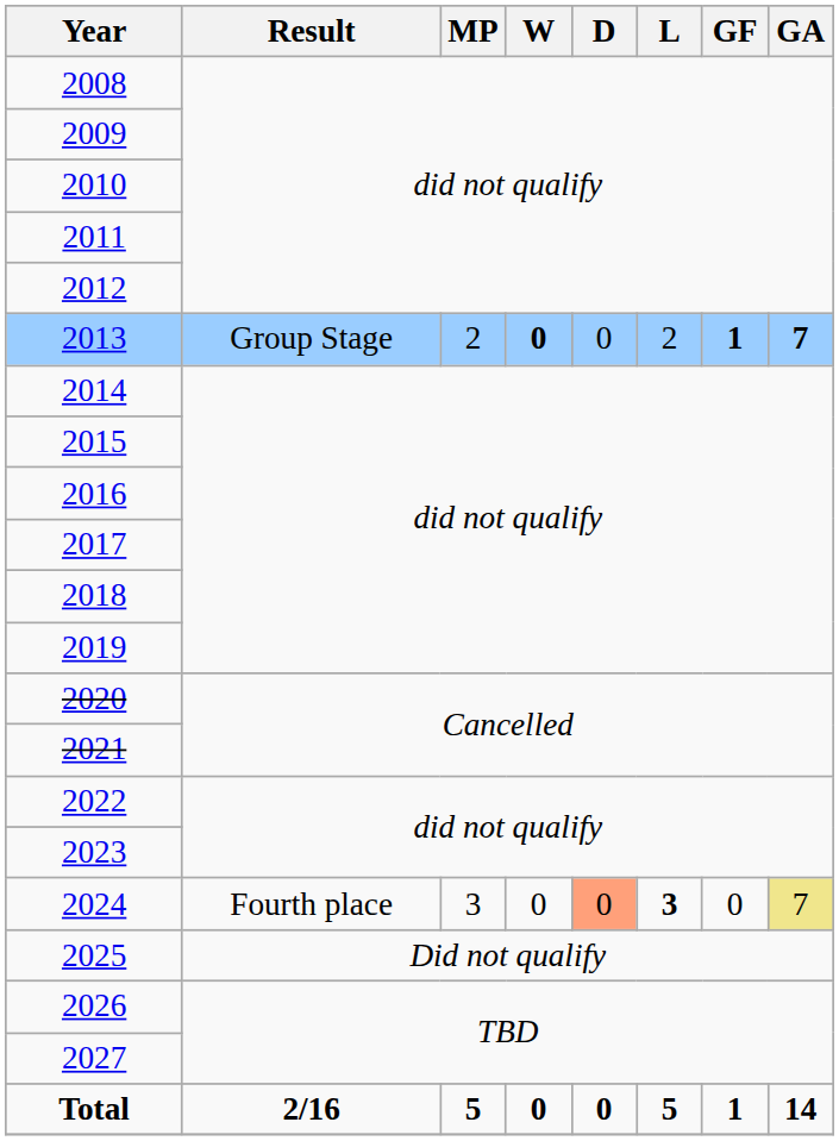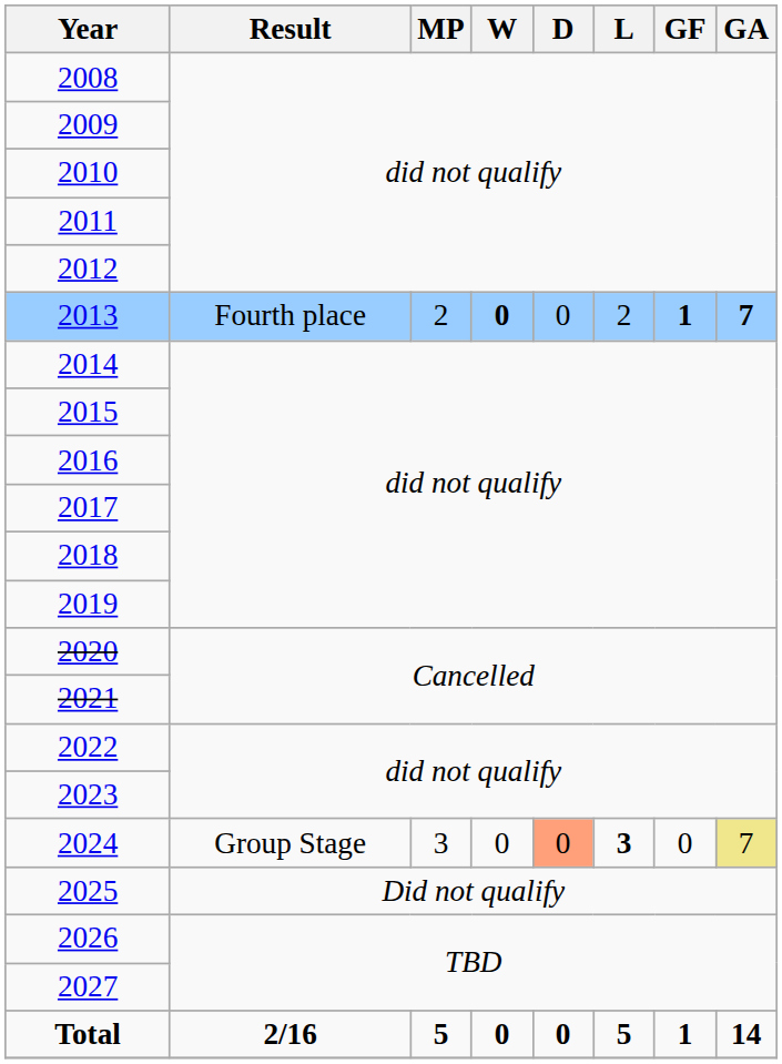2013 | Result: Group Stage -> Fourth place
2024 | Result: Fourth place -> Group Stage
